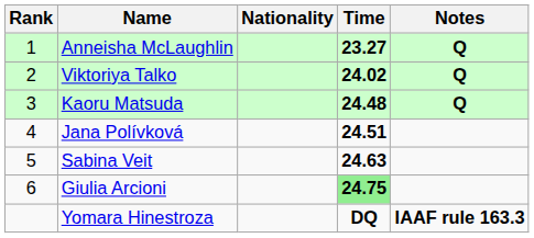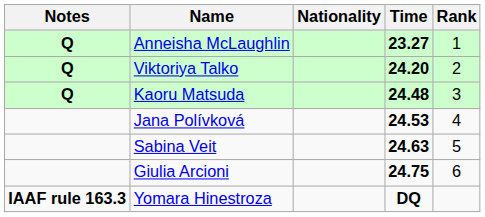columns swapped: Rank <-> Notes
Viktoriya Talko | Time: 24.02 -> 24.20
Jana Polívková | Time: 24.51 -> 24.53
Giulia Arcioni | Time: lightgreen background -> no background
